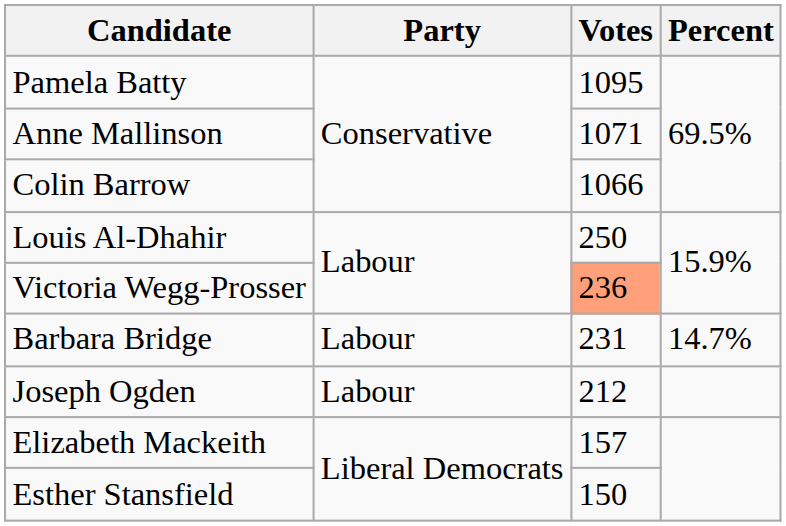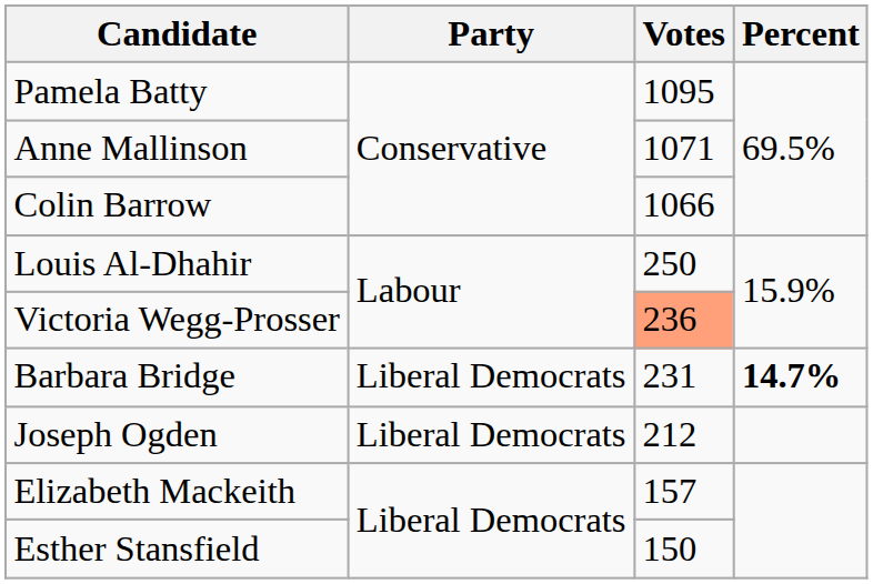Barbara Bridge | Party: Labour -> Liberal Democrats
Barbara Bridge | Percent: normal -> bold
Joseph Ogden | Party: Labour -> Liberal Democrats
